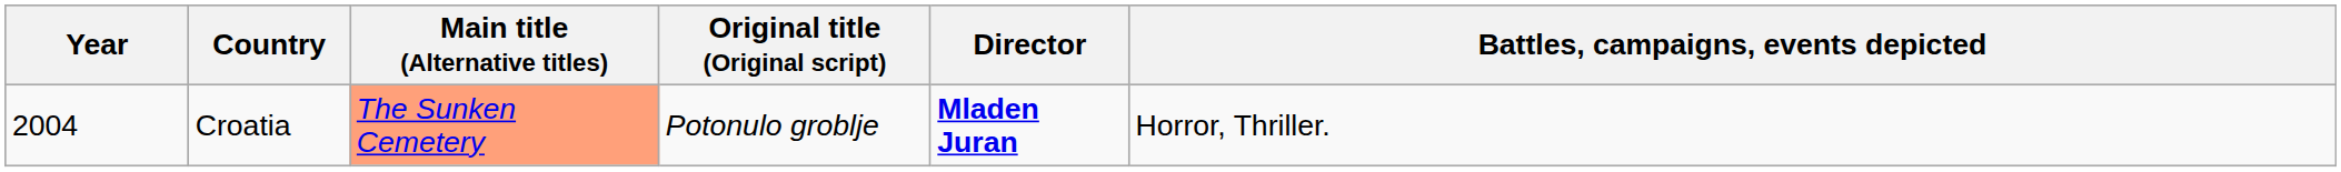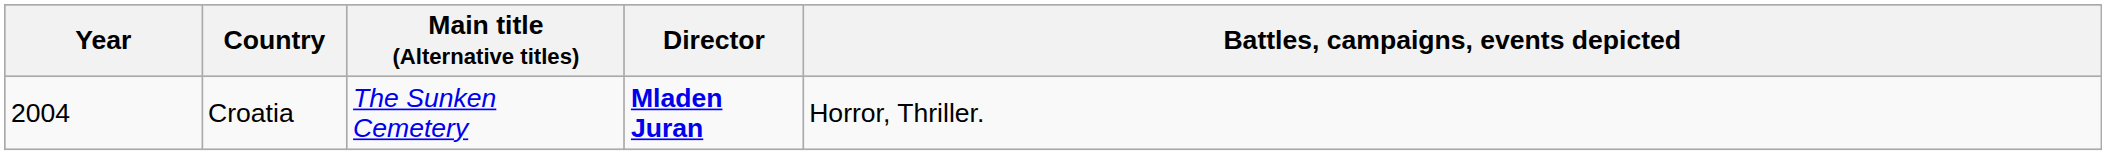- column: Original title (Original script) | Potonulo groblje
Croatia | Main title (Alternative titles): lightsalmon background -> no background
